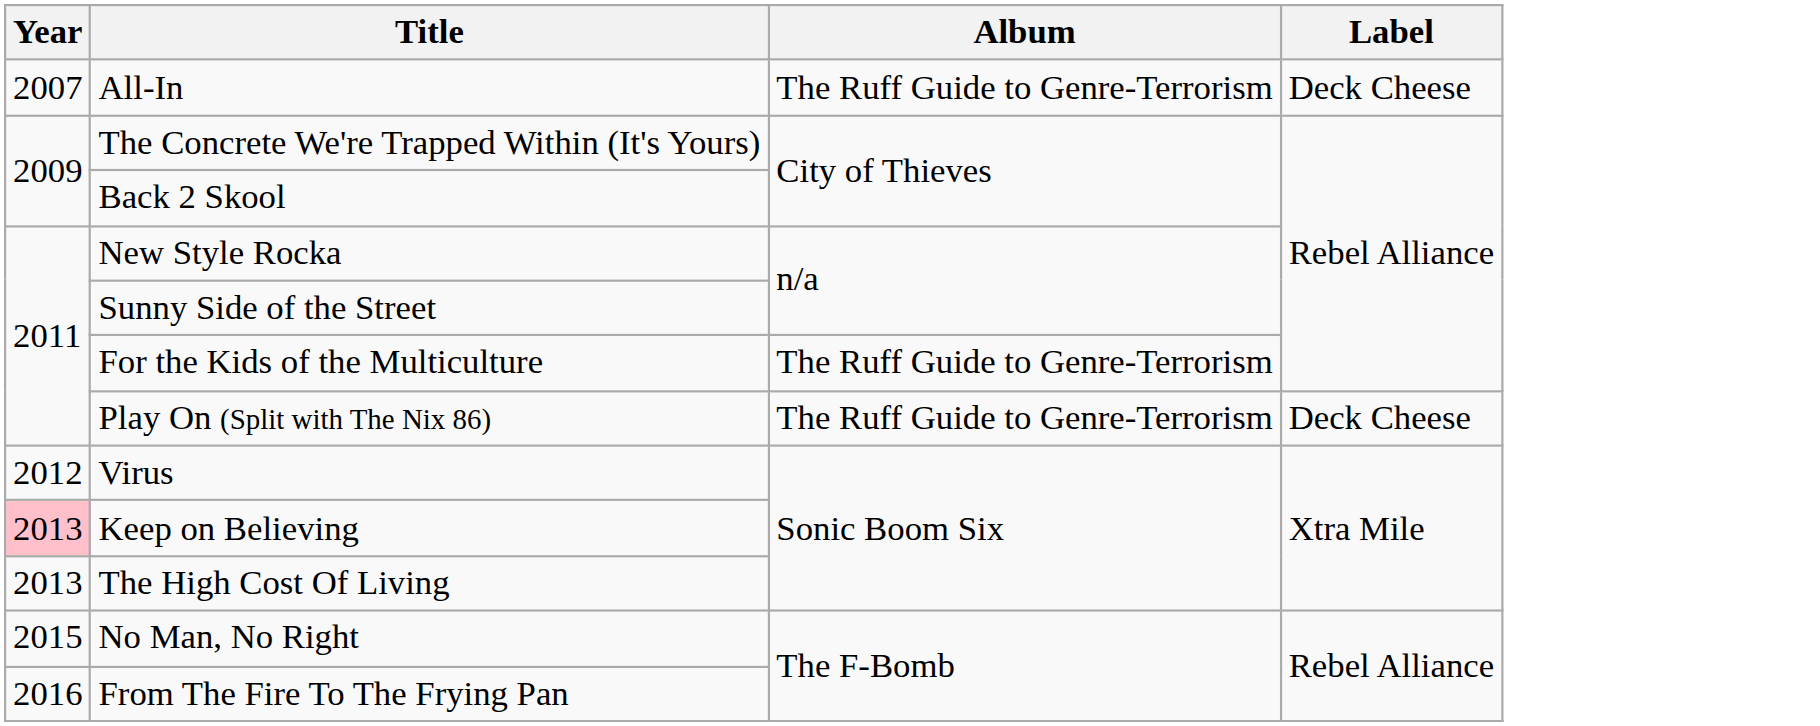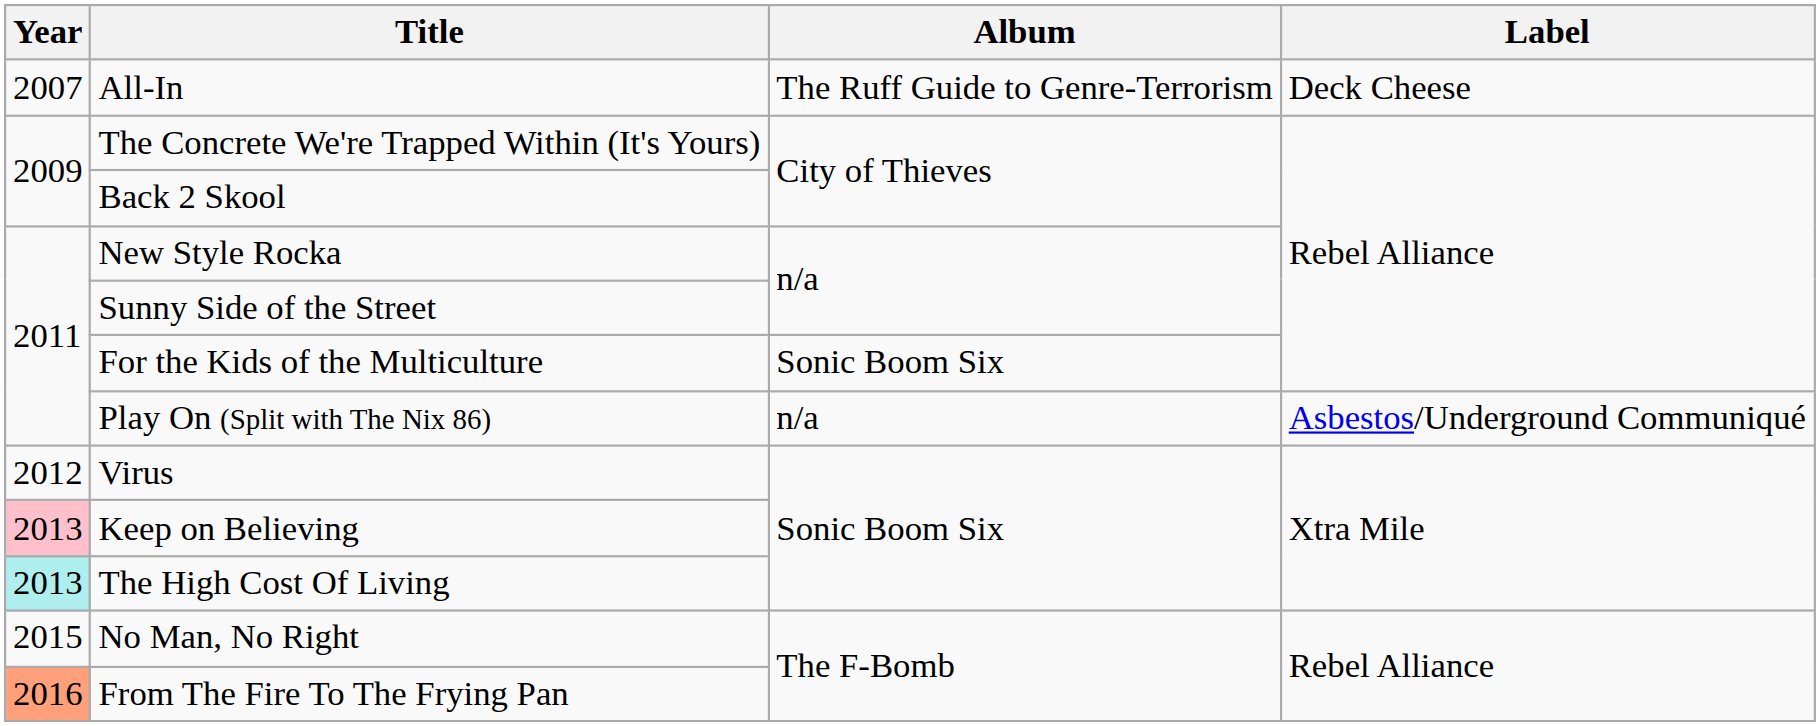For the Kids of the Multiculture | Album: The Ruff Guide to Genre-Terrorism -> Sonic Boom Six
Play On (Split with The Nix 86) | Album: The Ruff Guide to Genre-Terrorism -> n/a
Play On (Split with The Nix 86) | Label: Deck Cheese -> Asbestos/Underground Communiqué
The High Cost Of Living | Year: no background -> paleturquoise background
From The Fire To The Frying Pan | Year: no background -> lightsalmon background
